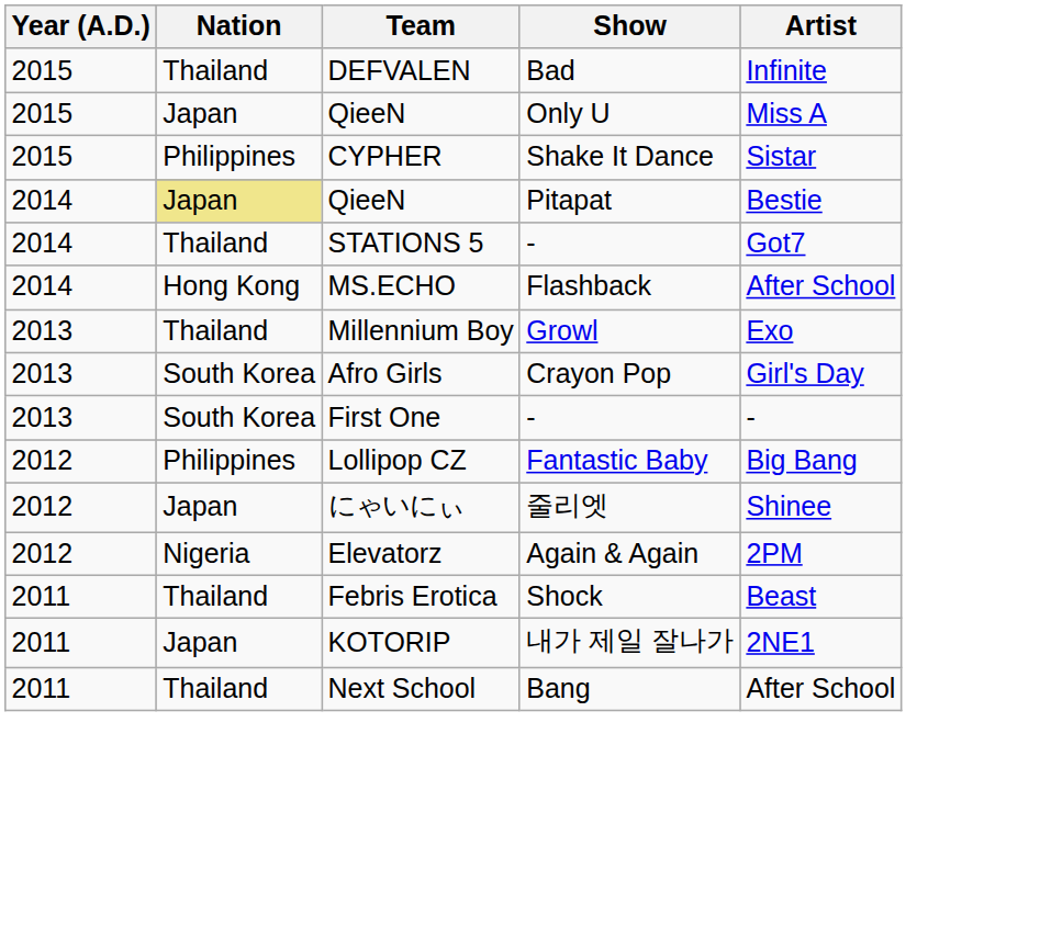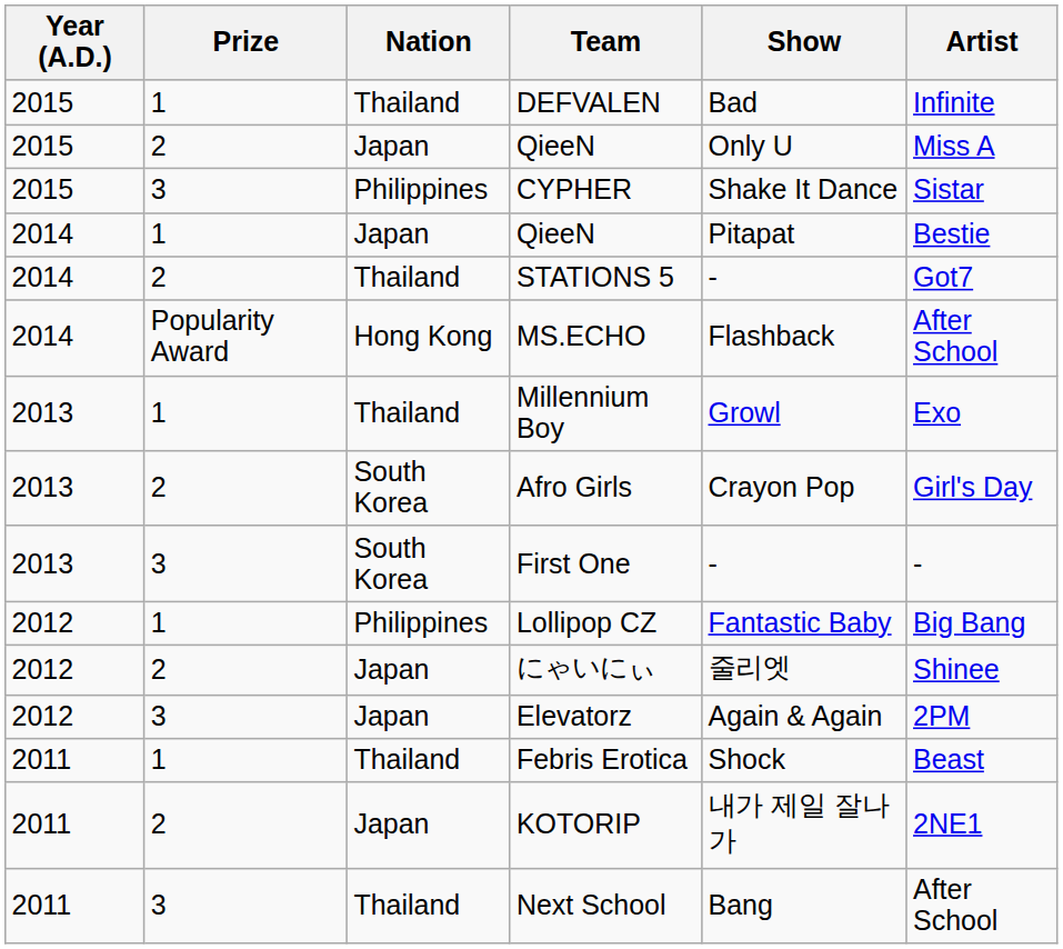+ column: Prize | 1 | 2 | 3 | 1 | 2 | Popularity Award | 1 | 2 | 3 | 1 | 2 | 3 | 1 | 2 | 3
2014 / QieeN | Nation: khaki background -> no background
Elevatorz | Nation: Nigeria -> Japan
